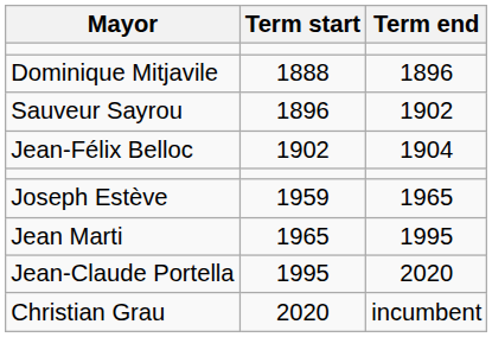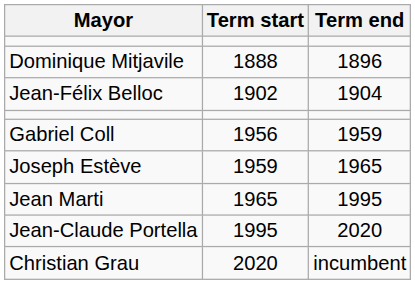- row: Sauveur Sayrou | 1896 | 1902
+ row: Gabriel Coll | 1956 | 1959
